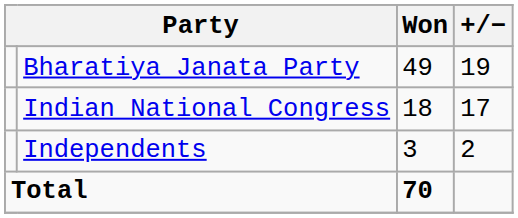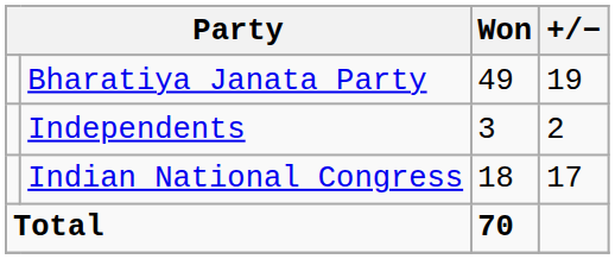rows swapped: Indian National Congress <-> Independents
